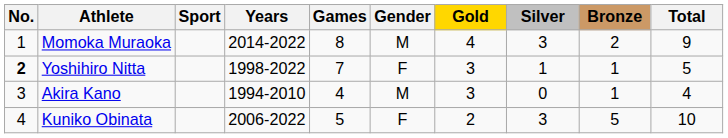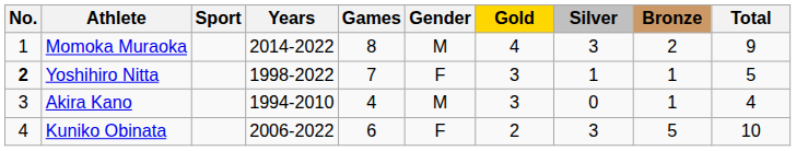Kuniko Obinata | Games: 5 -> 6
